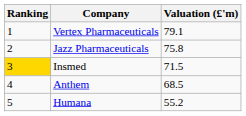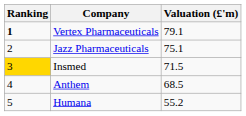Vertex Pharmaceuticals | Ranking: normal -> bold
Jazz Pharmaceuticals | Valuation (£'m): 75.8 -> 75.1
